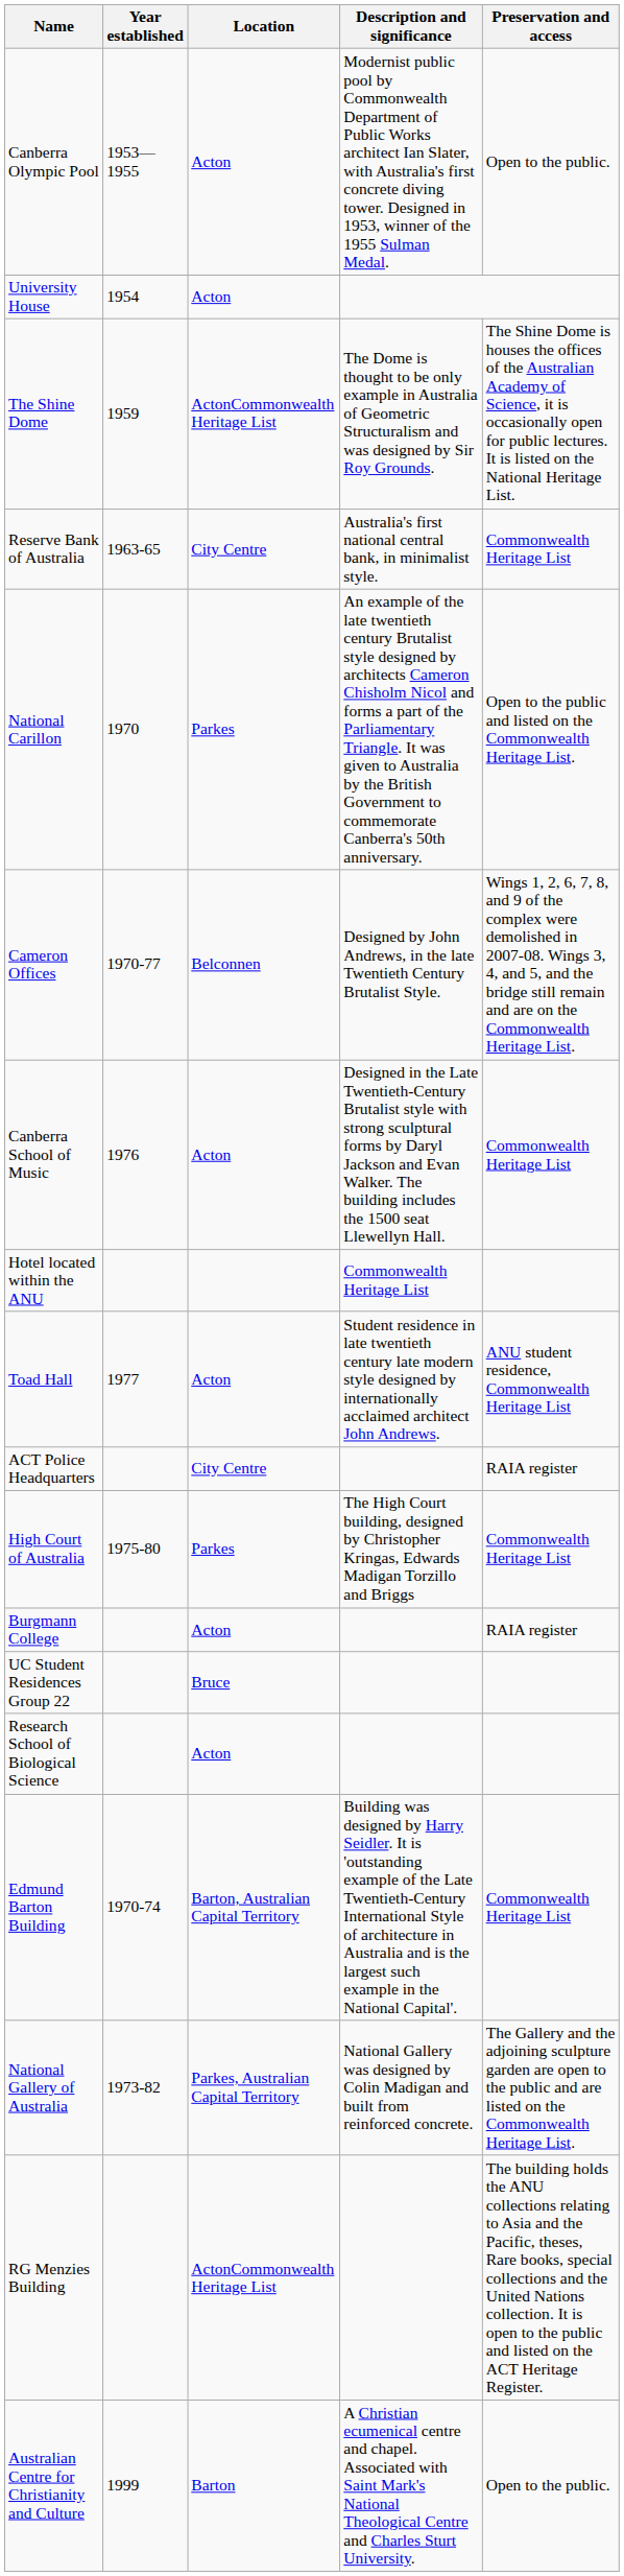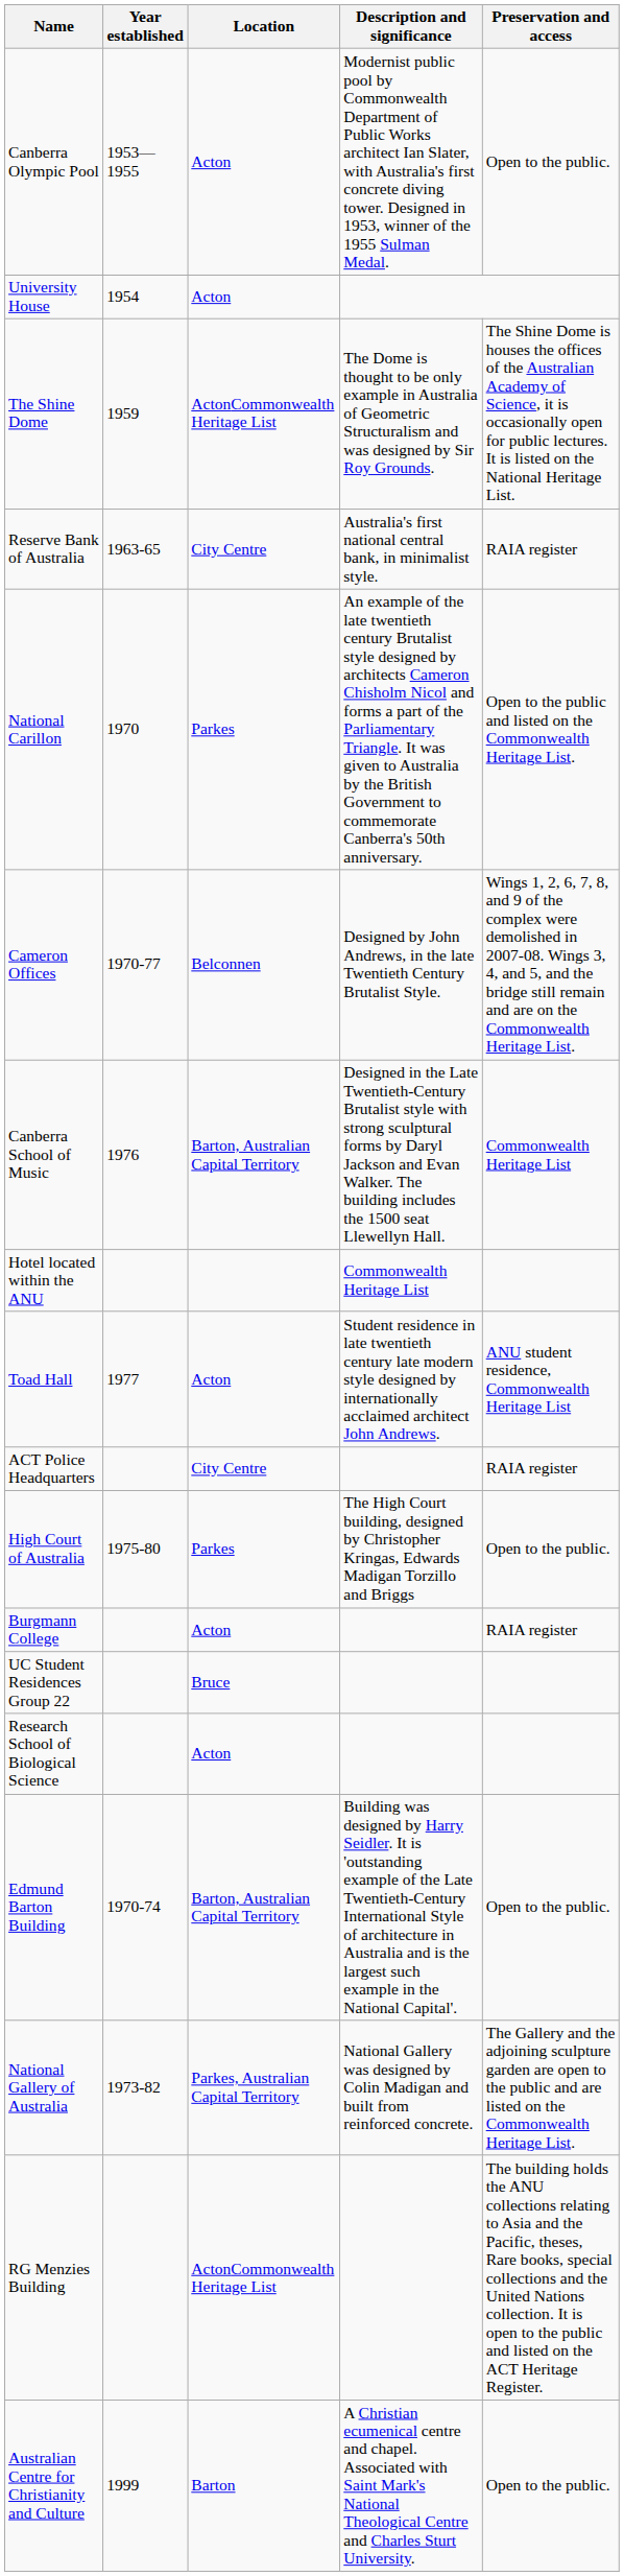Reserve Bank of Australia | Preservation and access: Commonwealth Heritage List -> RAIA register
Canberra School of Music | Location: Acton -> Barton, Australian Capital Territory
High Court of Australia | Preservation and access: Commonwealth Heritage List -> Open to the public.
Edmund Barton Building | Preservation and access: Commonwealth Heritage List -> Open to the public.
